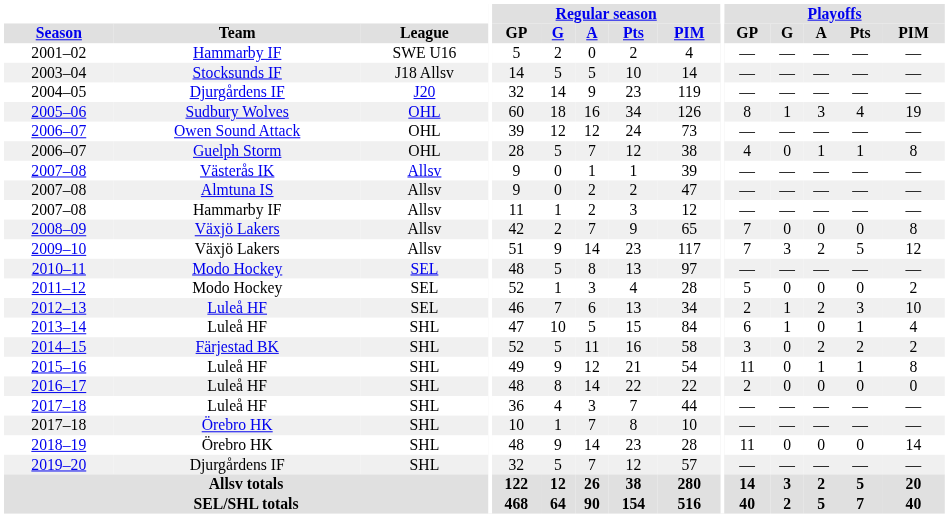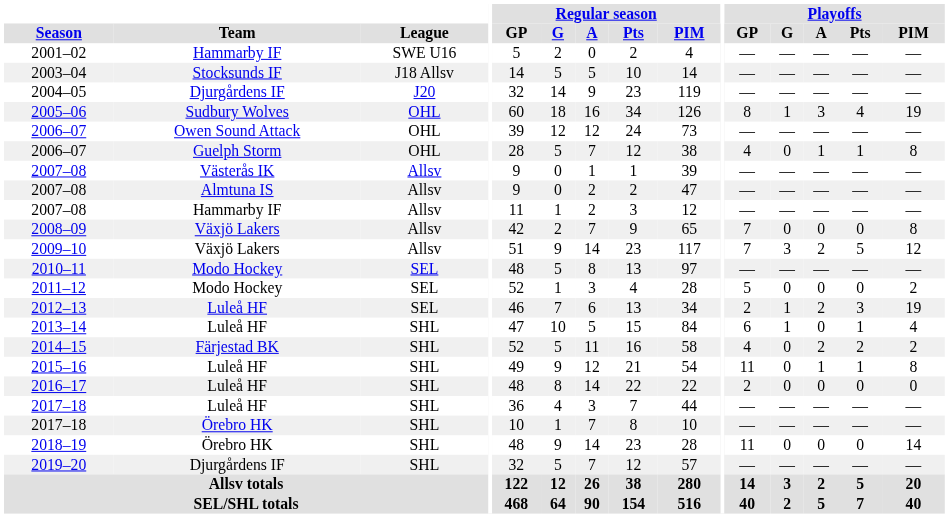2012–13 | Playoffs / PIM: 10 -> 19
2014–15 | Playoffs / GP: 3 -> 4
